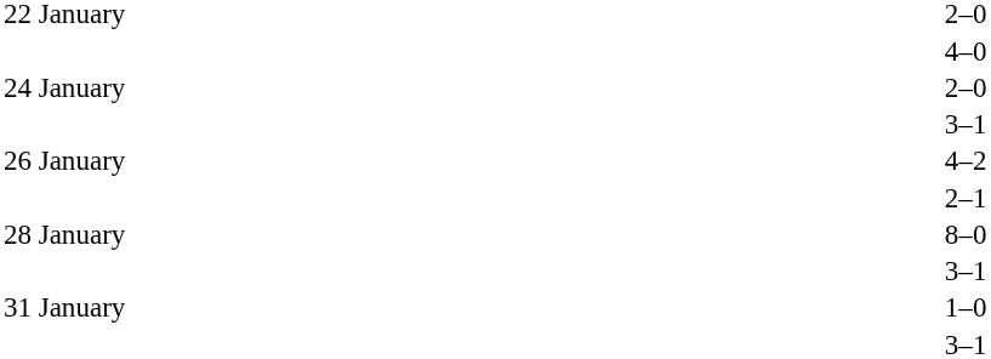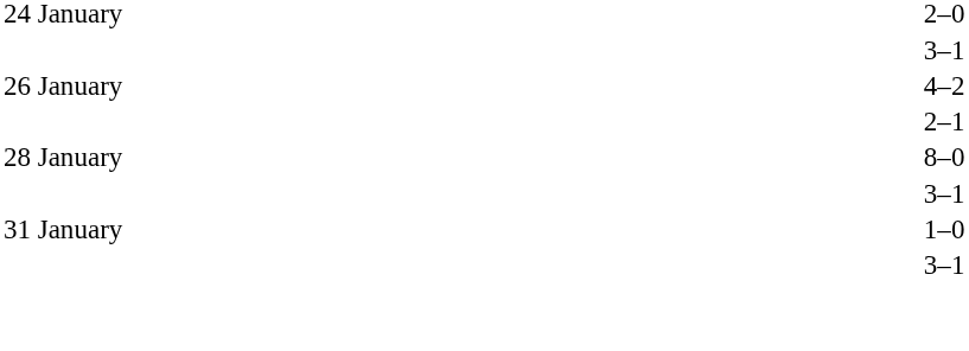- row: 22 January | 2–0
- row: 4–0
